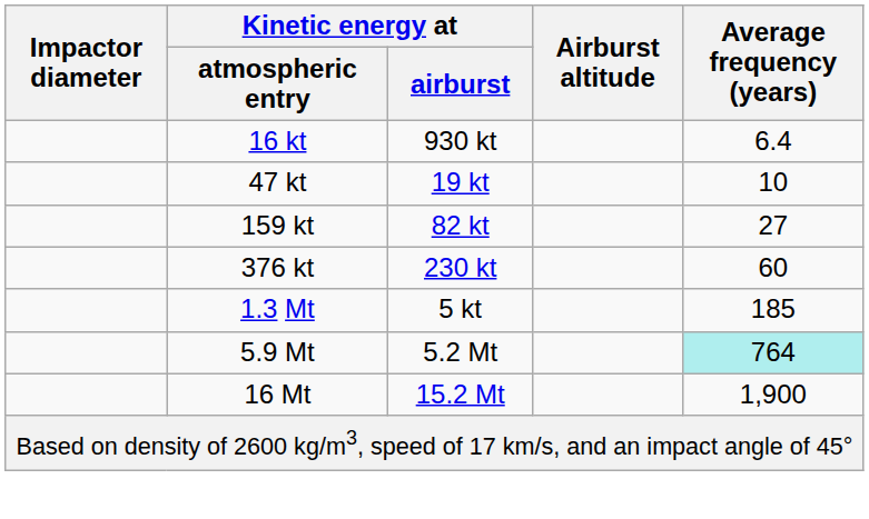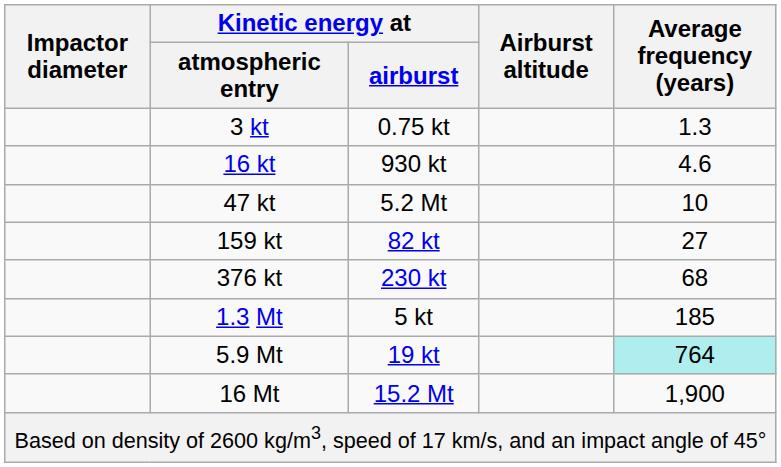+ row: 3 kt | 0.75 kt | 1.3
16 kt | Average frequency (years): 6.4 -> 4.6
47 kt | Kinetic energy at / airburst: 19 kt -> 5.2 Mt
376 kt | Average frequency (years): 60 -> 68
5.9 Mt | Kinetic energy at / airburst: 5.2 Mt -> 19 kt
